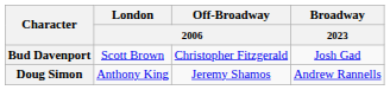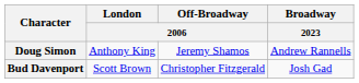rows swapped: Bud Davenport <-> Doug Simon
